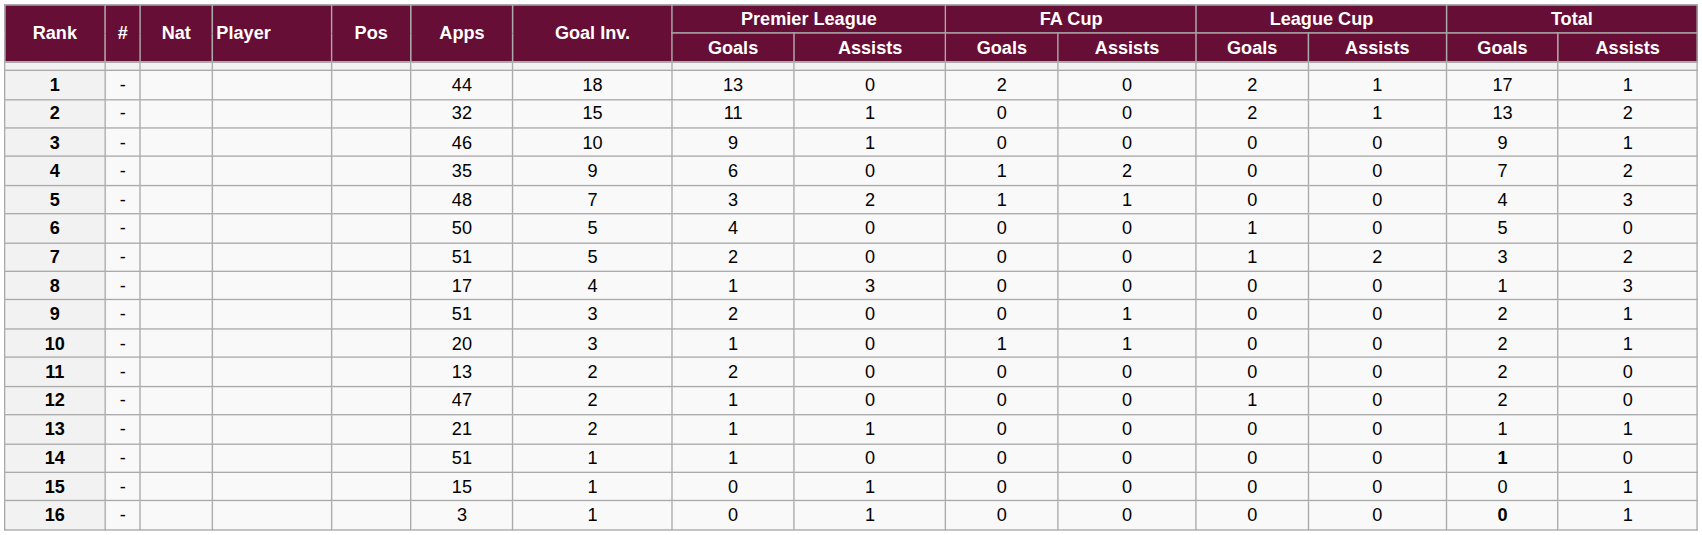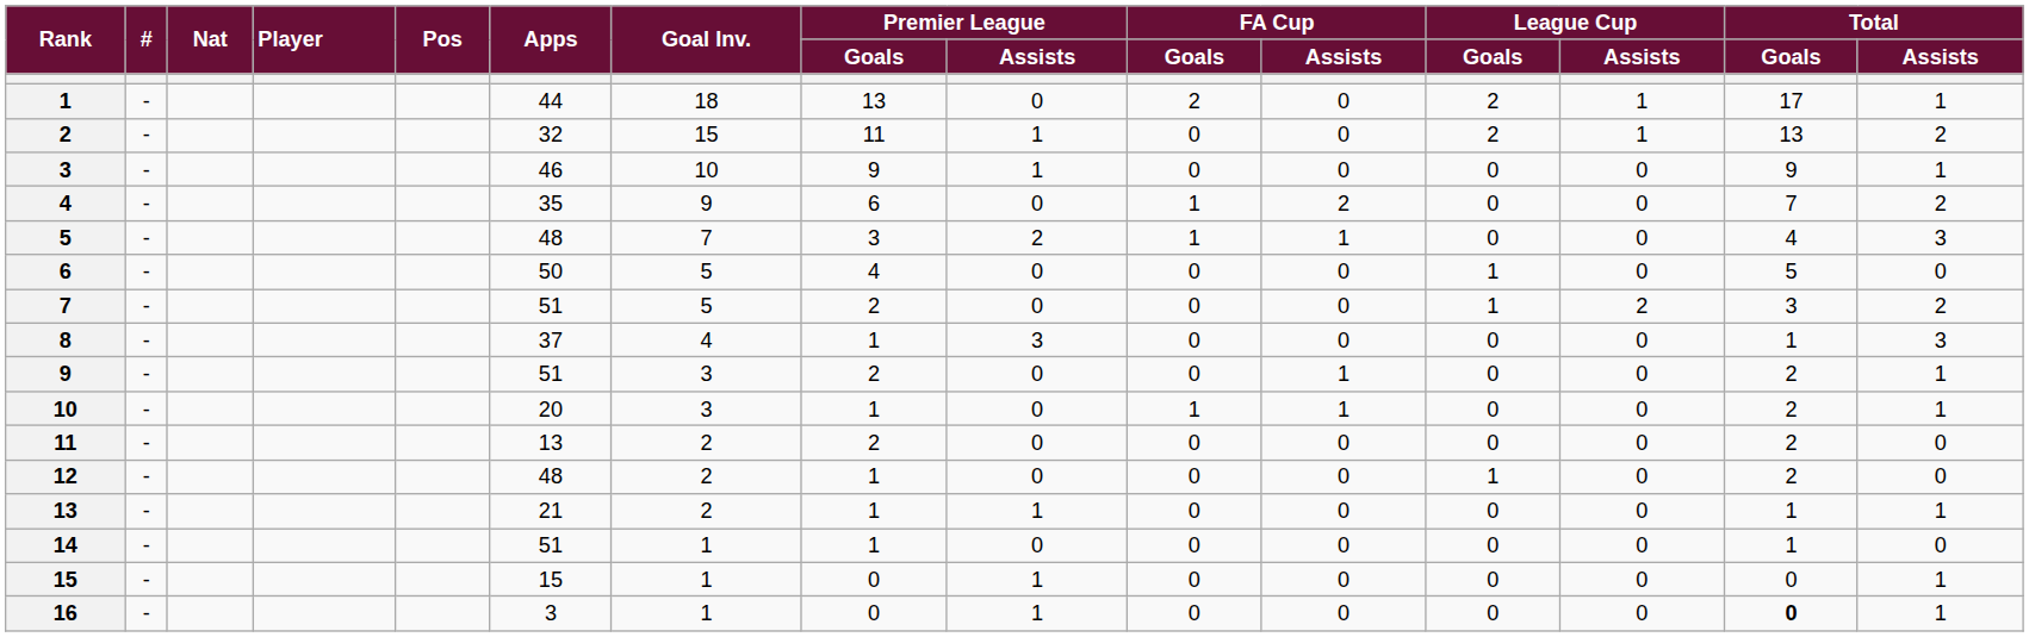8 | Apps: 17 -> 37
12 | Apps: 47 -> 48
14 | Total / Goals: bold -> normal
